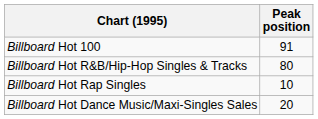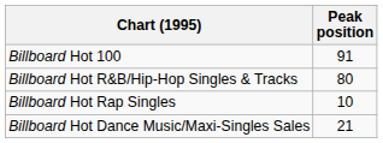Billboard Hot Dance Music/Maxi-Singles Sales | Peak position: 20 -> 21
